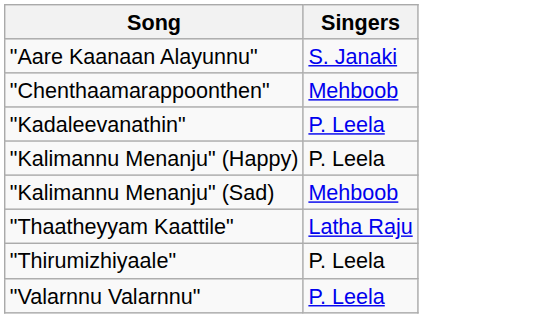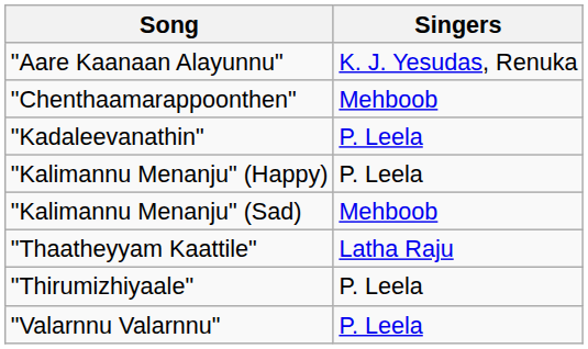"Aare Kaanaan Alayunnu" | Singers: S. Janaki -> K. J. Yesudas, Renuka
